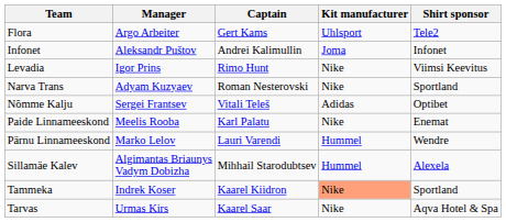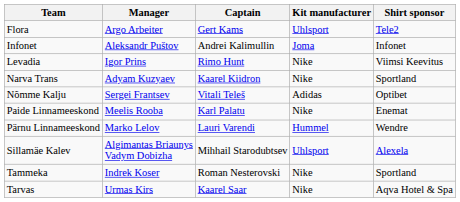Narva Trans | Captain: Roman Nesterovski -> Kaarel Kiidron
Sillamäe Kalev | Kit manufacturer: Hummel -> Uhlsport
Tammeka | Captain: Kaarel Kiidron -> Roman Nesterovski
Tammeka | Kit manufacturer: lightsalmon background -> no background
